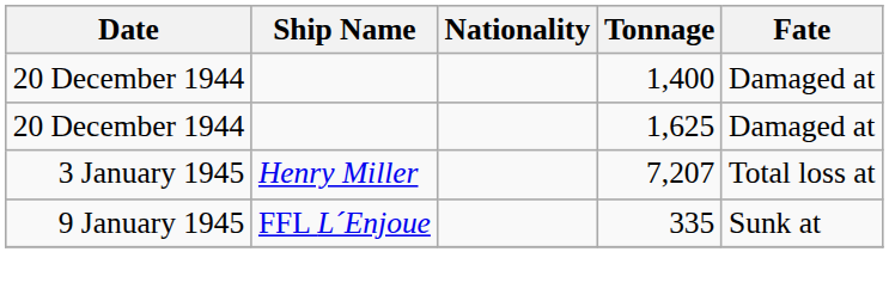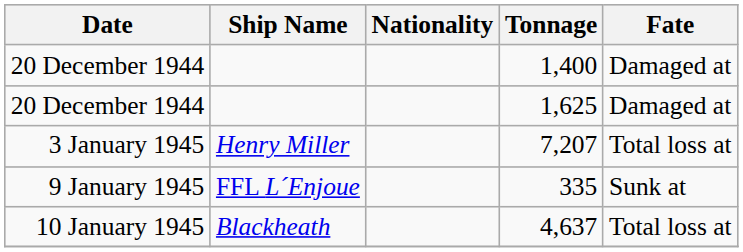+ row: 10 January 1945 | Blackheath | 4,637 | Total loss at
